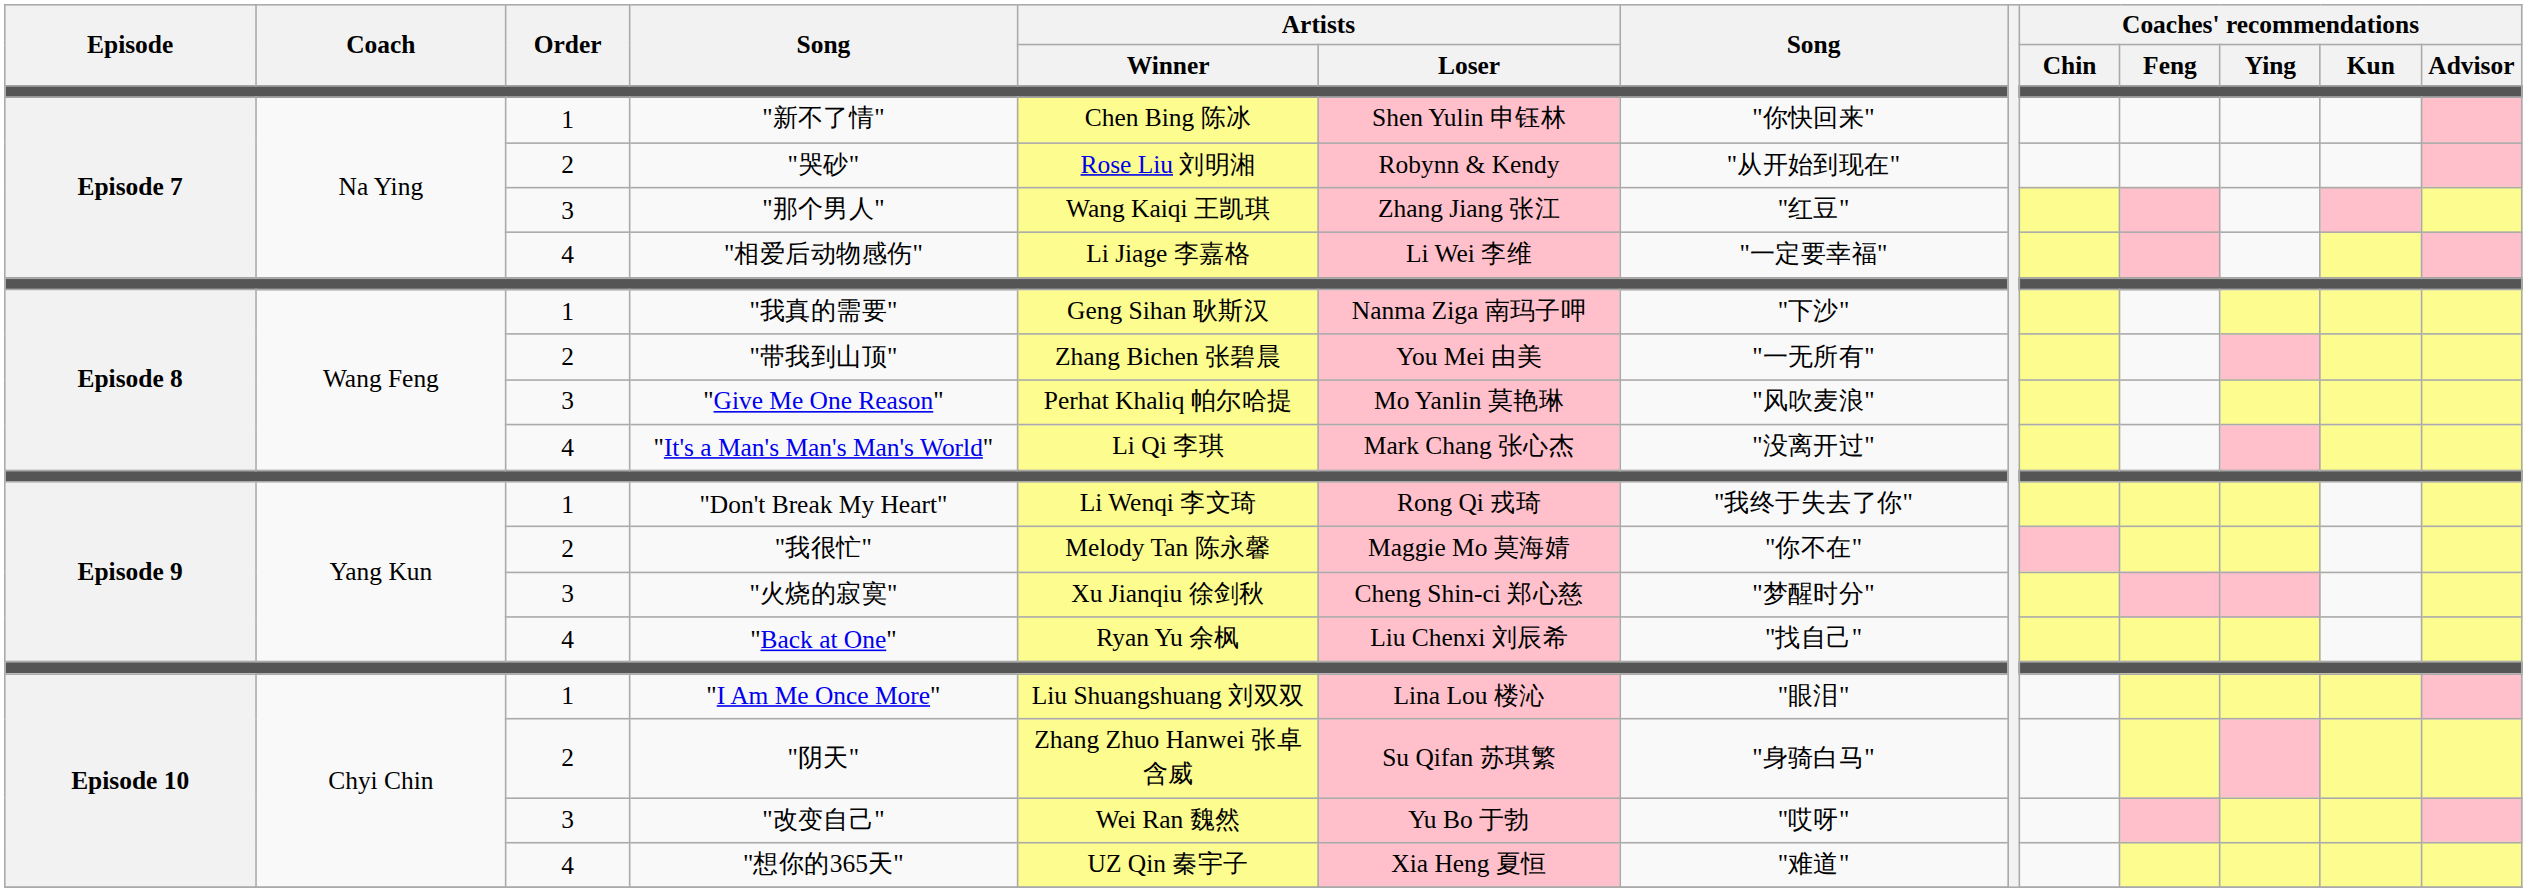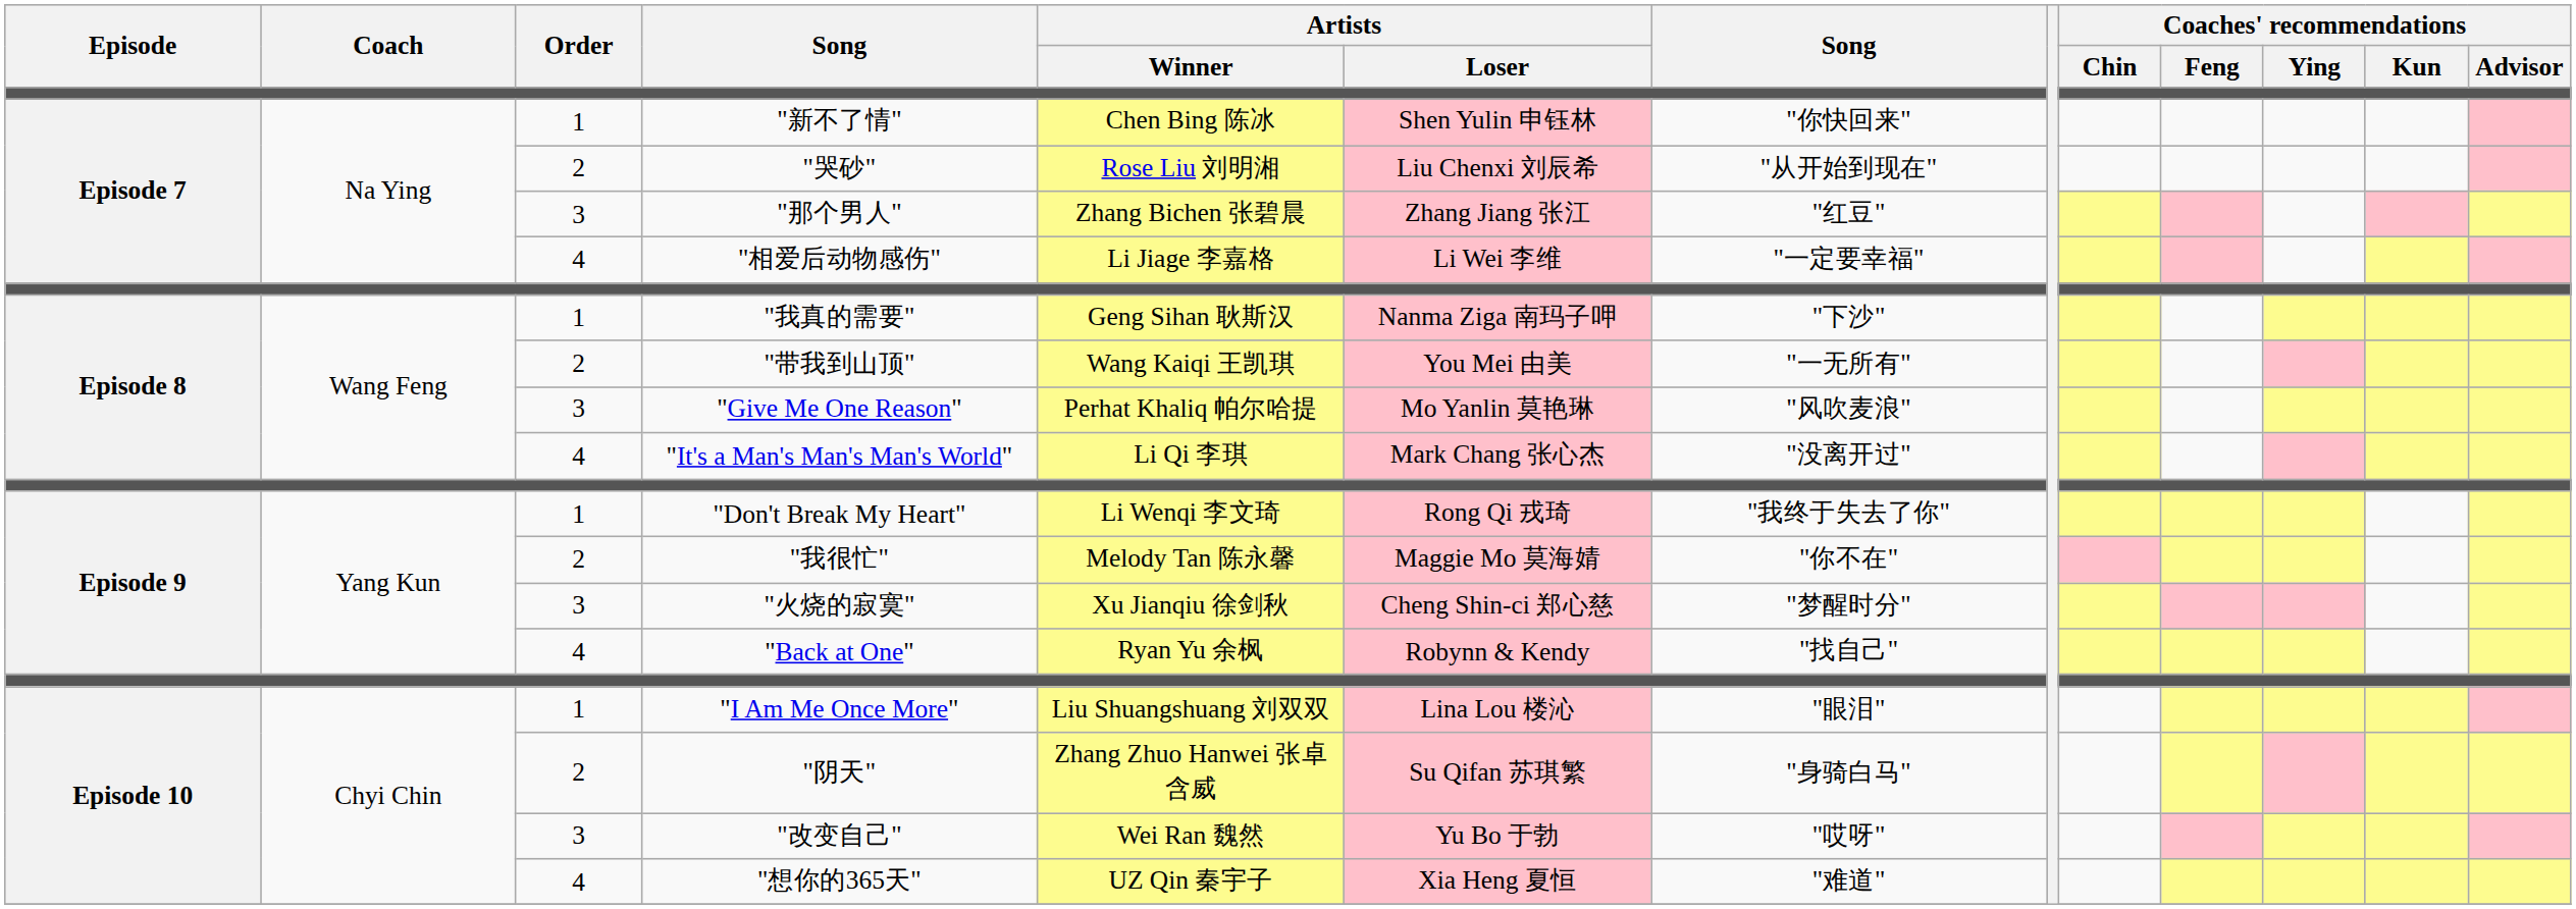"哭砂" | Artists / Loser: Robynn & Kendy -> Liu Chenxi 刘辰希
"那个男人" | Artists / Winner: Wang Kaiqi 王凯琪 -> Zhang Bichen 张碧晨
"带我到山顶" | Artists / Winner: Zhang Bichen 张碧晨 -> Wang Kaiqi 王凯琪
"Back at One" | Artists / Loser: Liu Chenxi 刘辰希 -> Robynn & Kendy
